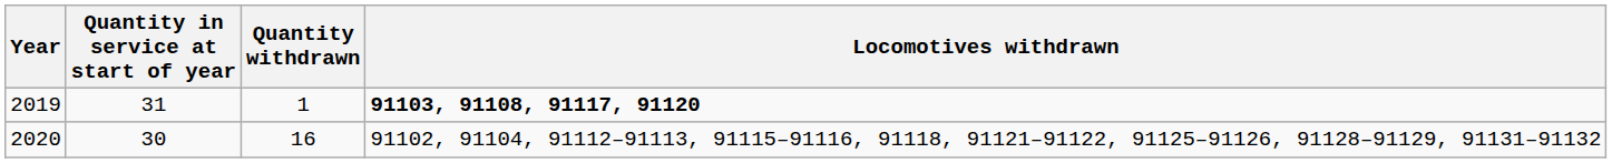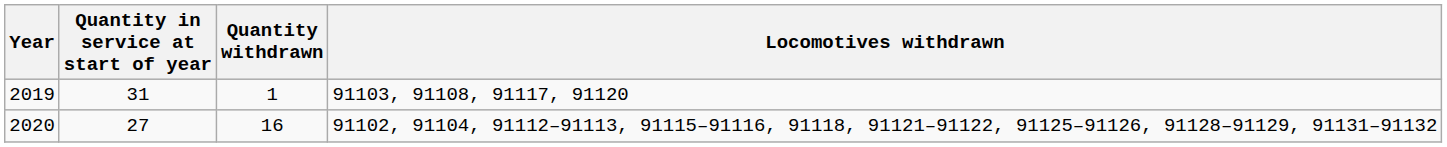2019 | Locomotives withdrawn: bold -> normal
2020 | Quantity in service at start of year: 30 -> 27
